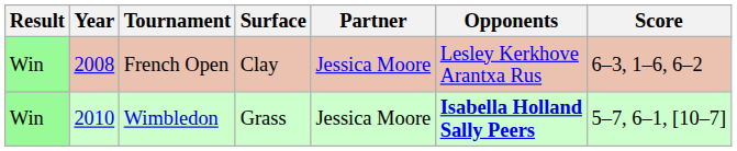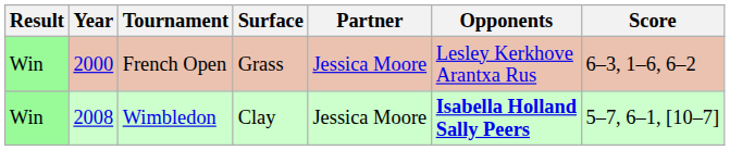French Open | Year: 2008 -> 2000
French Open | Surface: Clay -> Grass
Wimbledon | Year: 2010 -> 2008
Wimbledon | Surface: Grass -> Clay
